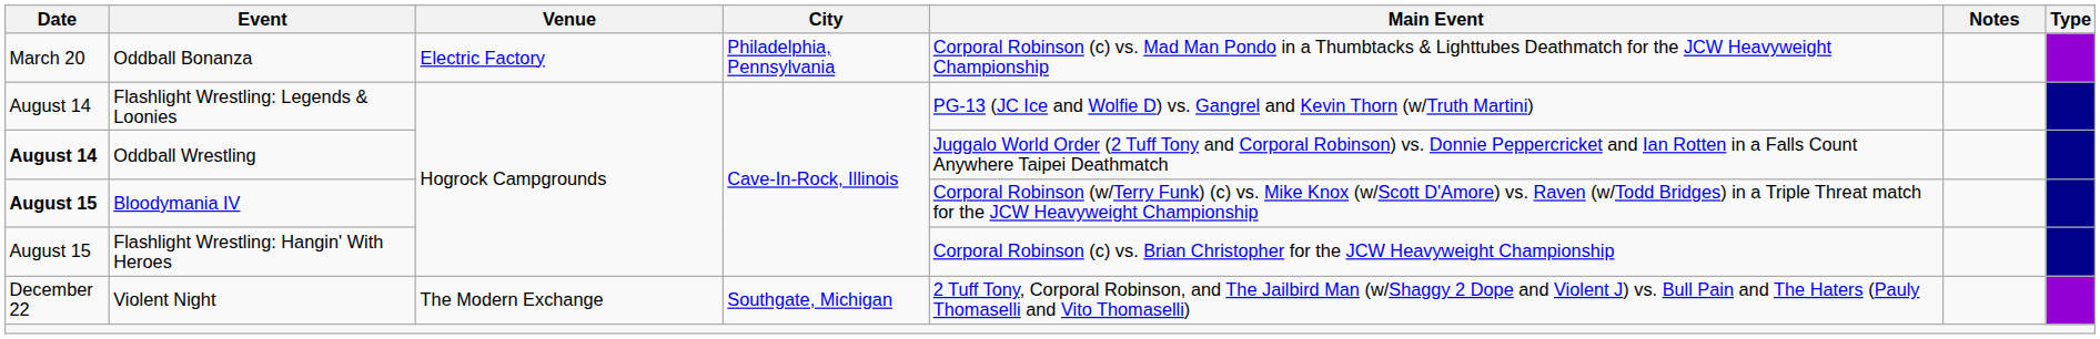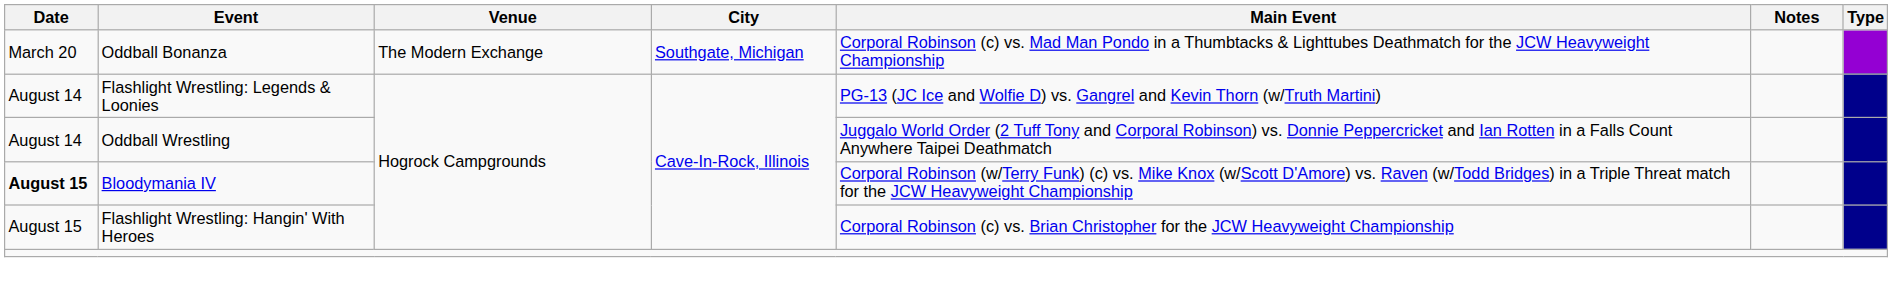Oddball Bonanza | Venue: Electric Factory -> The Modern Exchange
Oddball Bonanza | City: Philadelphia, Pennsylvania -> Southgate, Michigan
Oddball Wrestling | Date: bold -> normal
- row: December 22 | Violent Night | The Modern Exchange | Southgate, Michigan | 2 Tuff Tony, Corporal Robinson, and The Jailbird Man (w/Shaggy 2 Dope and Violent J) vs. Bull Pain and The Haters (Pauly Thomaselli and Vito Thomaselli)
